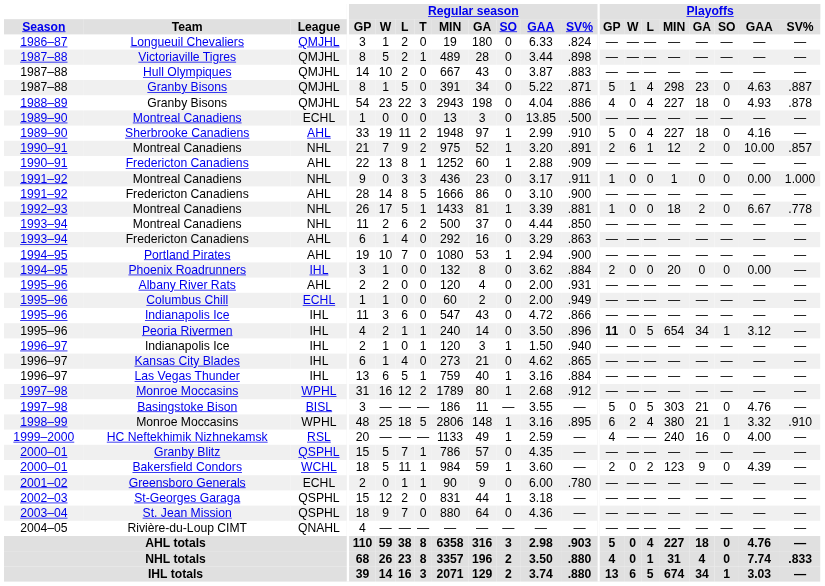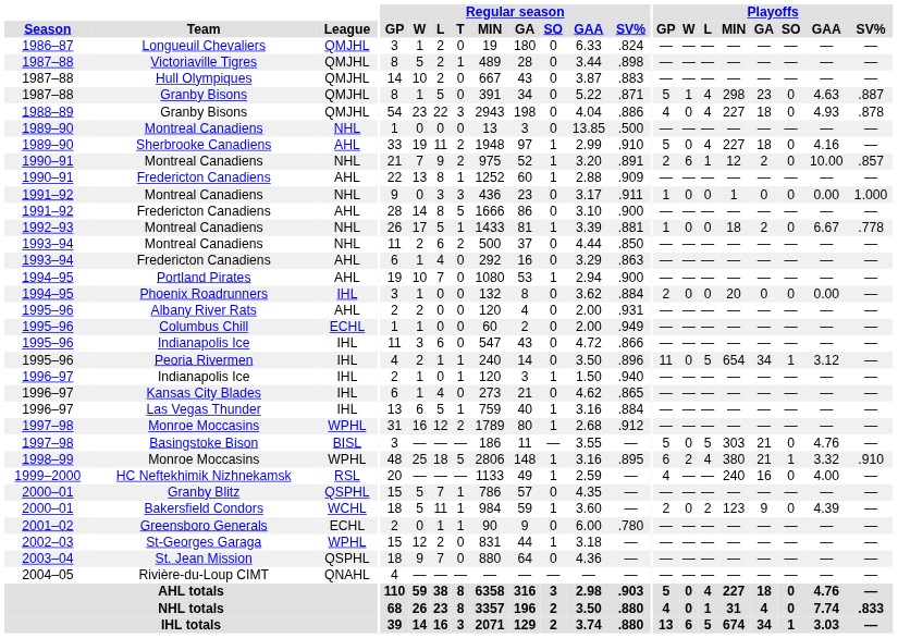1989–90 / Montreal Canadiens | League: ECHL -> NHL
Peoria Rivermen | Playoffs / GP: bold -> normal
St-Georges Garaga | League: QSPHL -> WPHL
